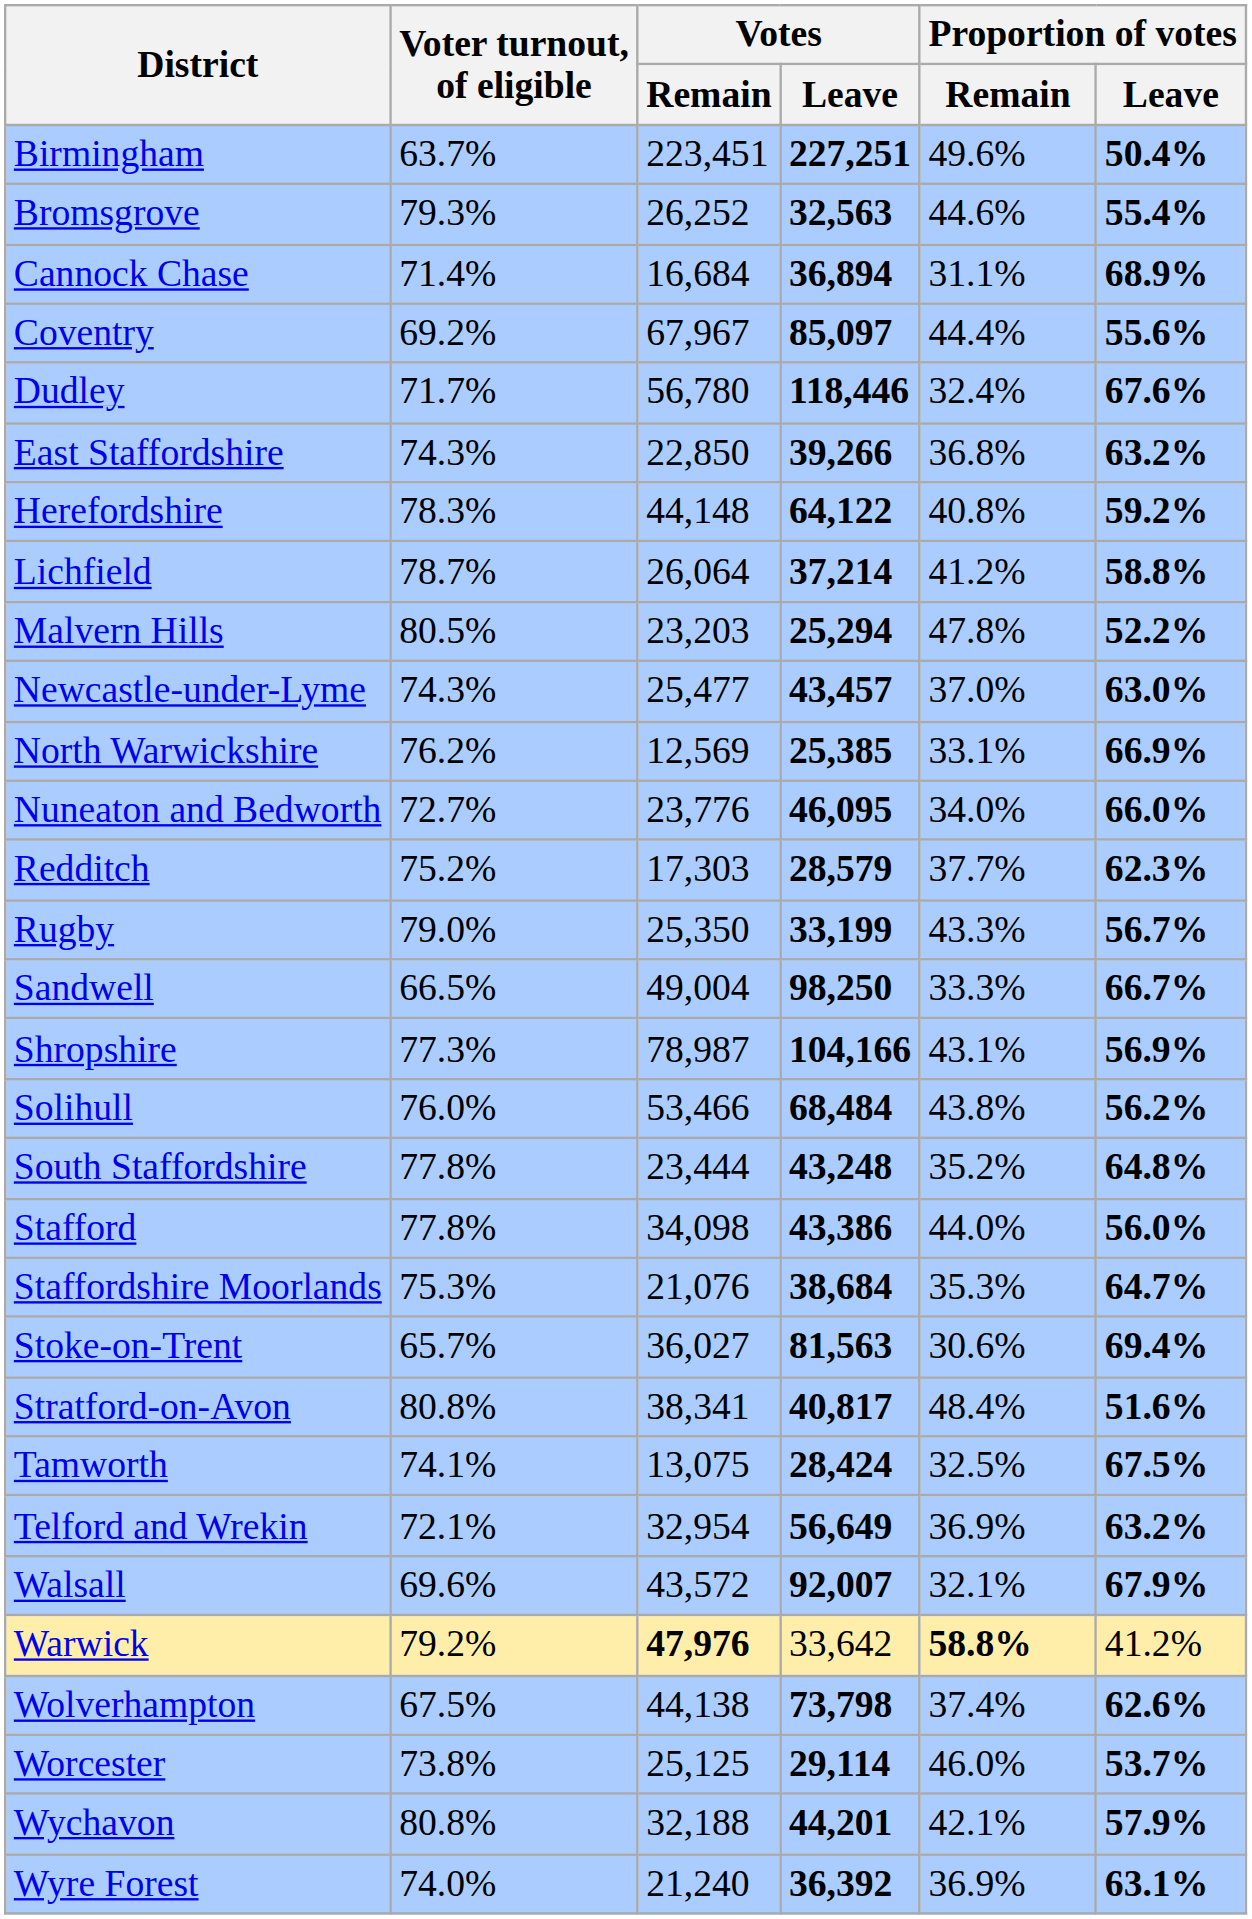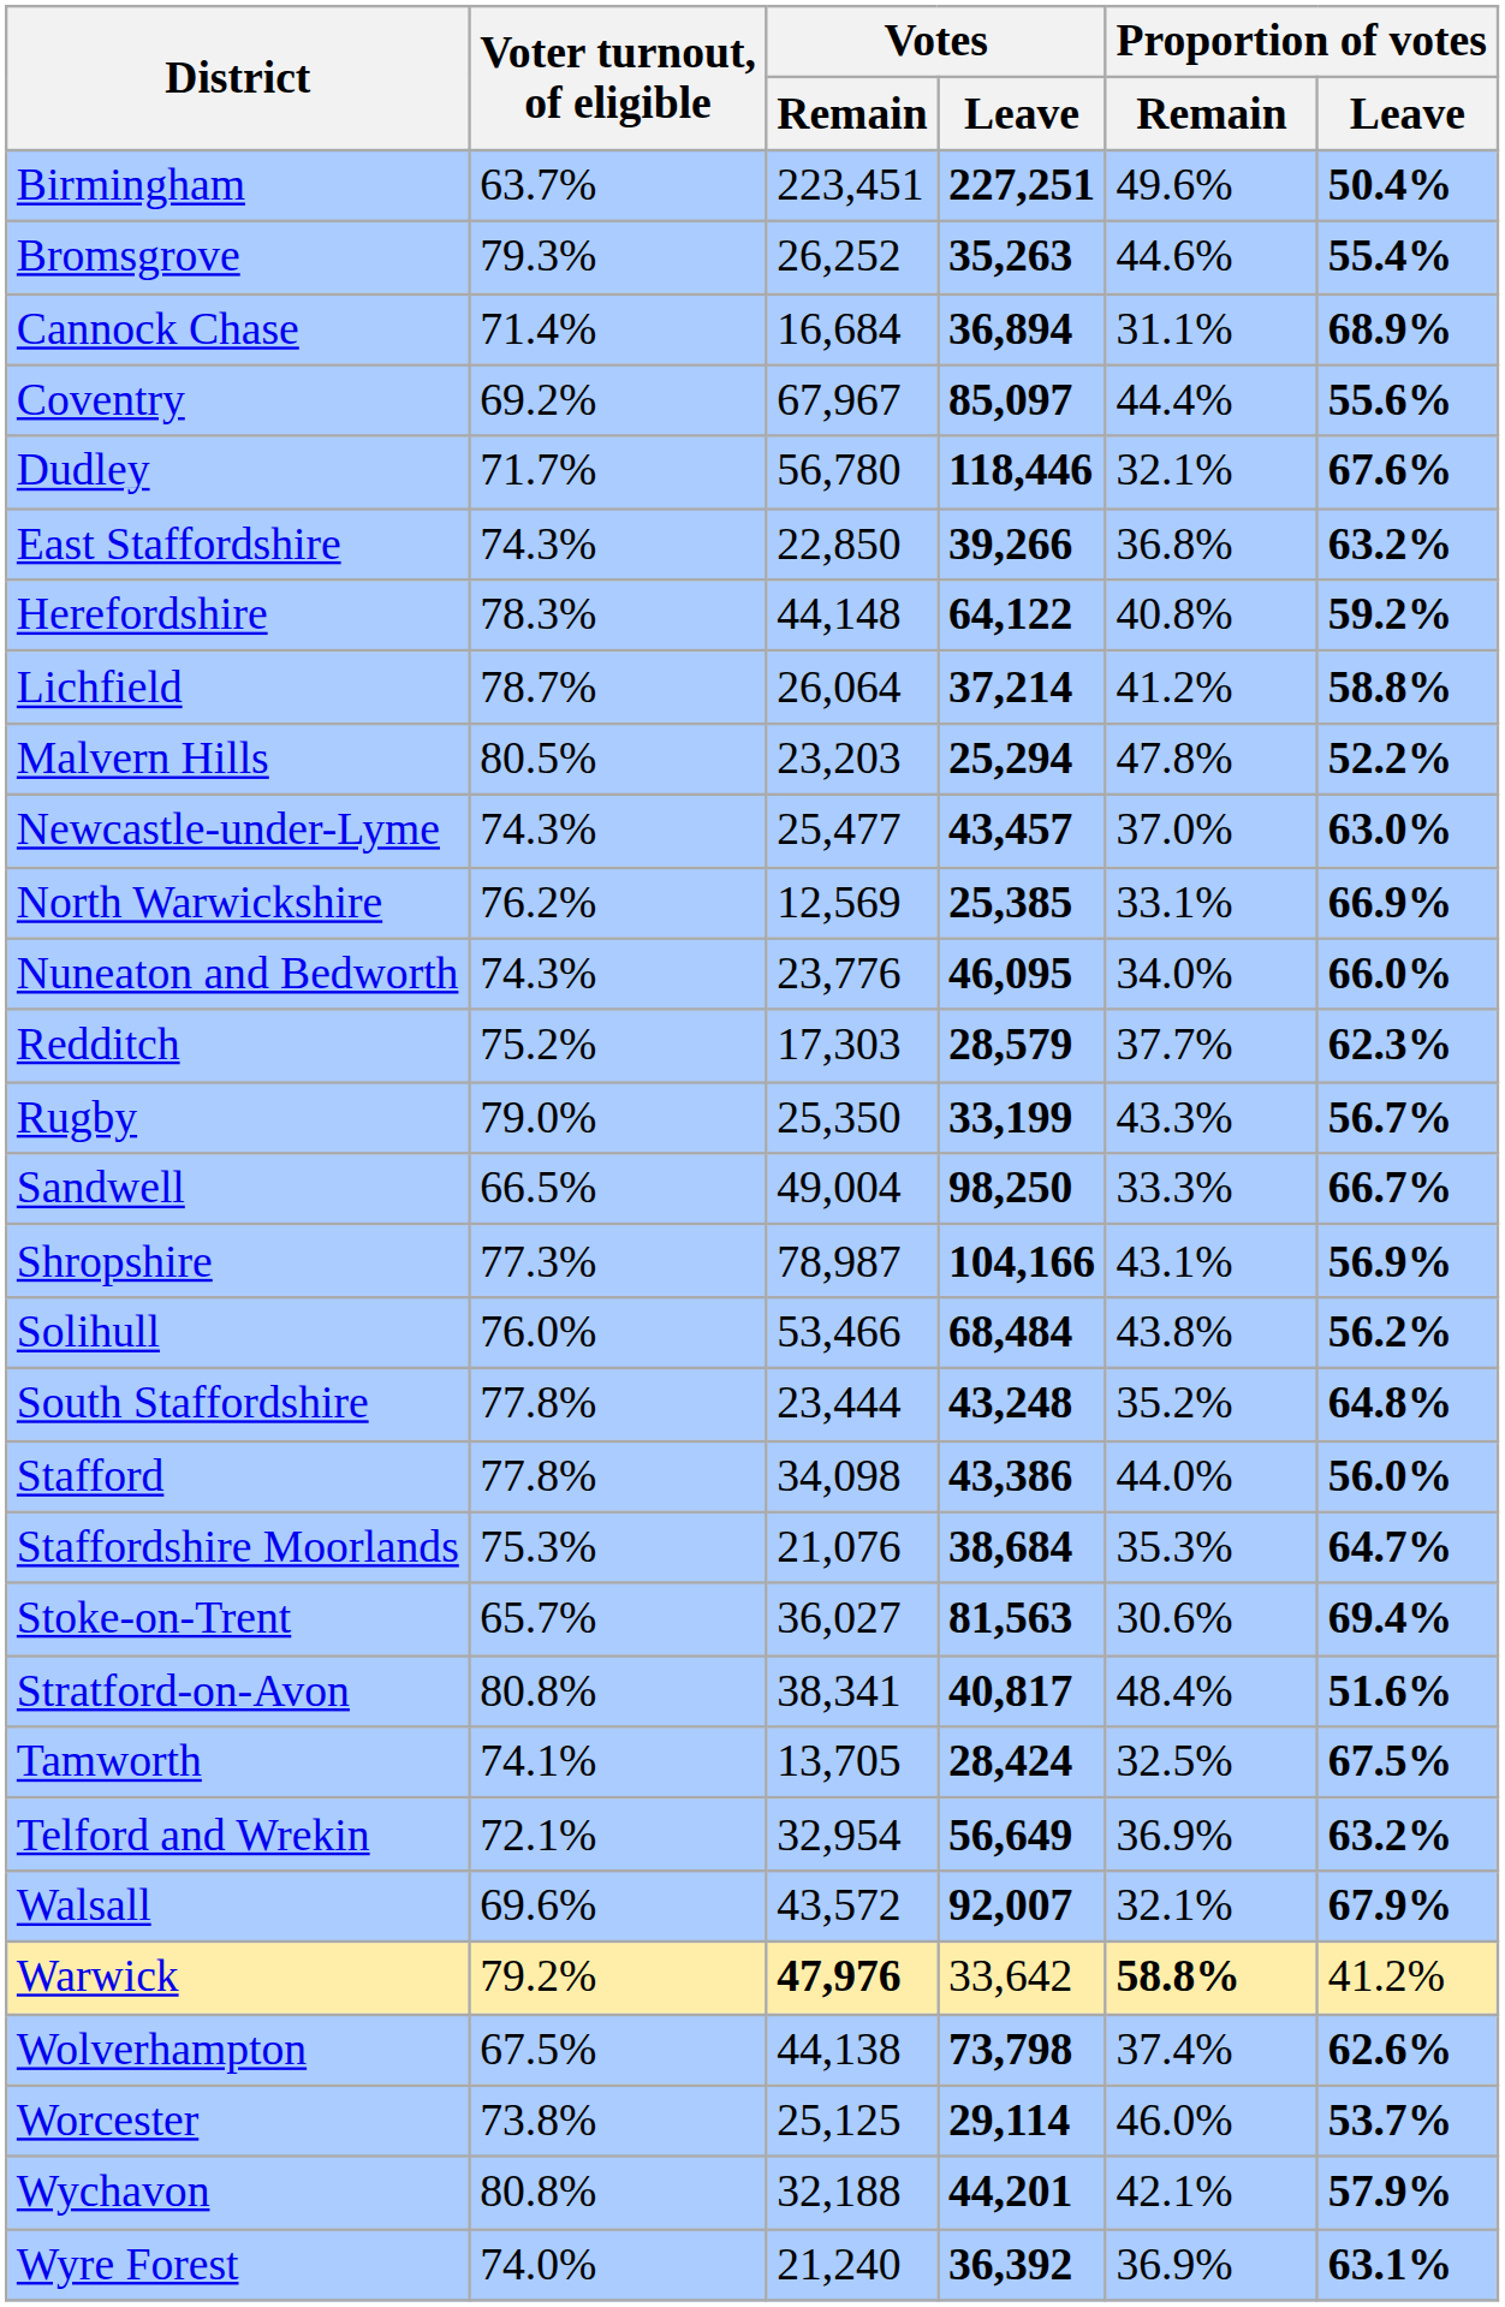Bromsgrove | Votes / Leave: 32,563 -> 35,263
Dudley | Proportion of votes / Remain: 32.4% -> 32.1%
Nuneaton and Bedworth | Voter turnout, of eligible: 72.7% -> 74.3%
Tamworth | Votes / Remain: 13,075 -> 13,705
